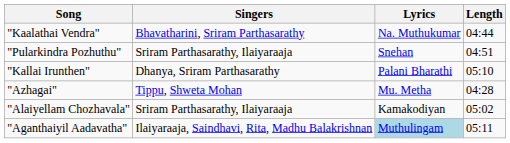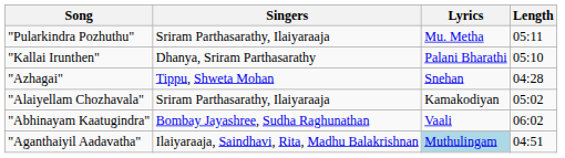- row: "Kaalathai Vendra" | Bhavatharini, Sriram Parthasarathy | Na. Muthukumar | 04:44
"Pularkindra Pozhuthu" | Lyrics: Snehan -> Mu. Metha
"Pularkindra Pozhuthu" | Length: 04:51 -> 05:11
"Azhagai" | Lyrics: Mu. Metha -> Snehan
+ row: "Abhinayam Kaatugindra" | Bombay Jayashree, Sudha Raghunathan | Vaali | 06:02
"Aganthaiyil Aadavatha" | Length: 05:11 -> 04:51
